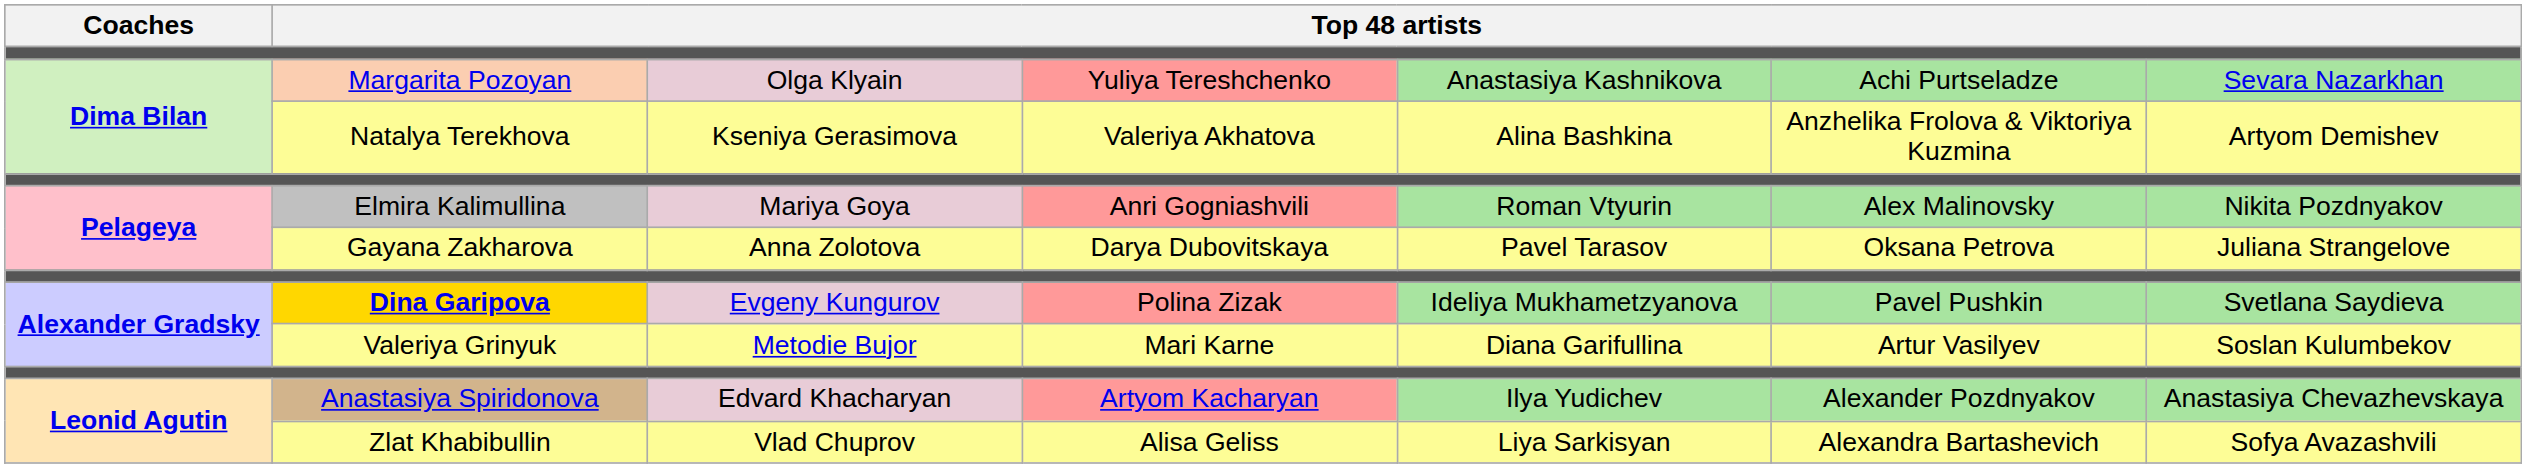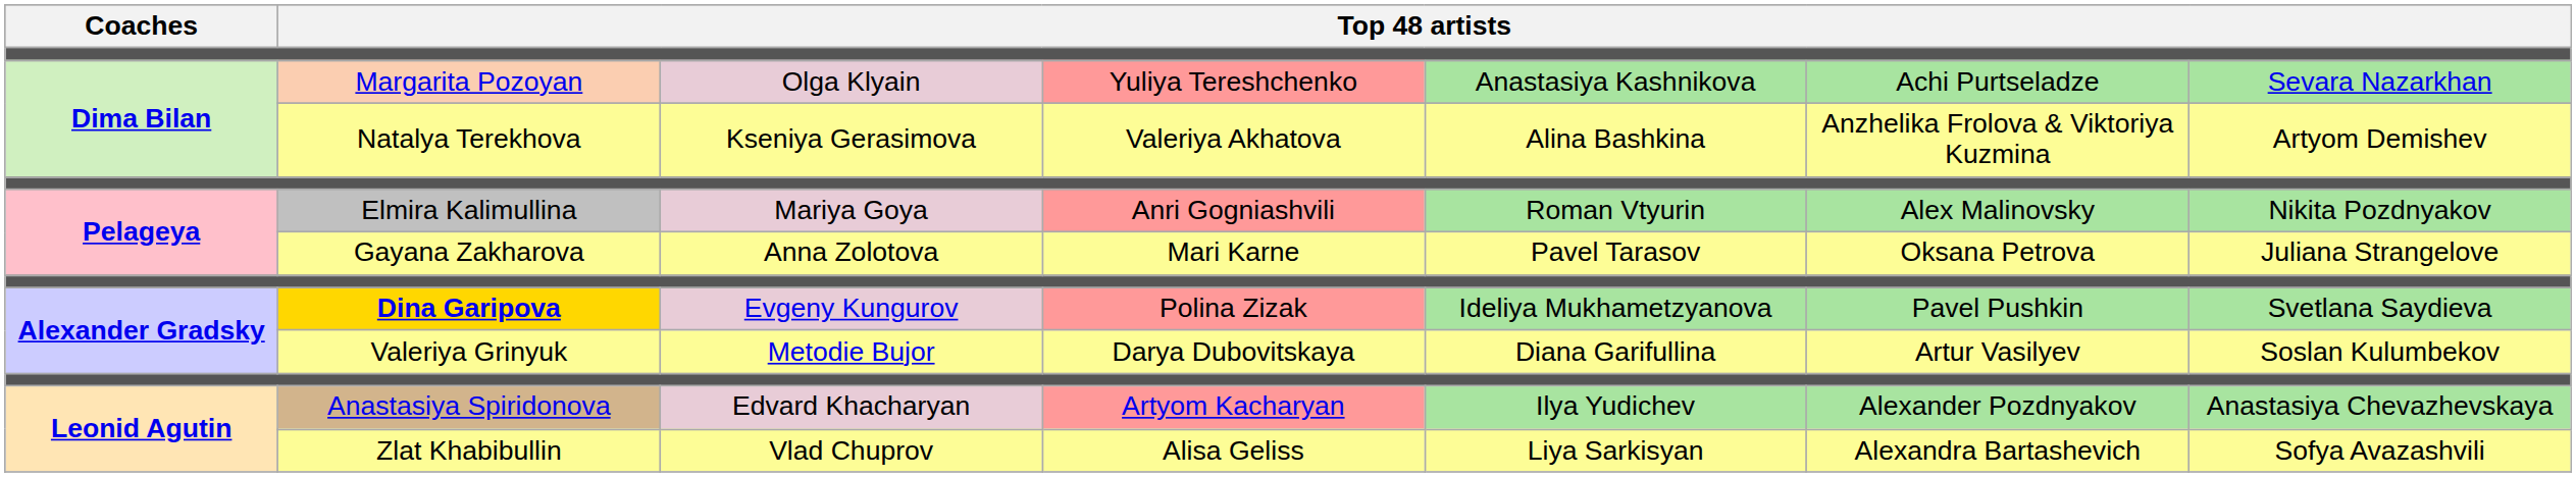Gayana Zakharova | column 4: Darya Dubovitskaya -> Mari Karne
Valeriya Grinyuk | column 4: Mari Karne -> Darya Dubovitskaya
